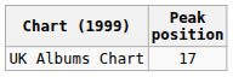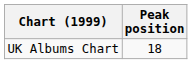UK Albums Chart | Peak position: 17 -> 18
